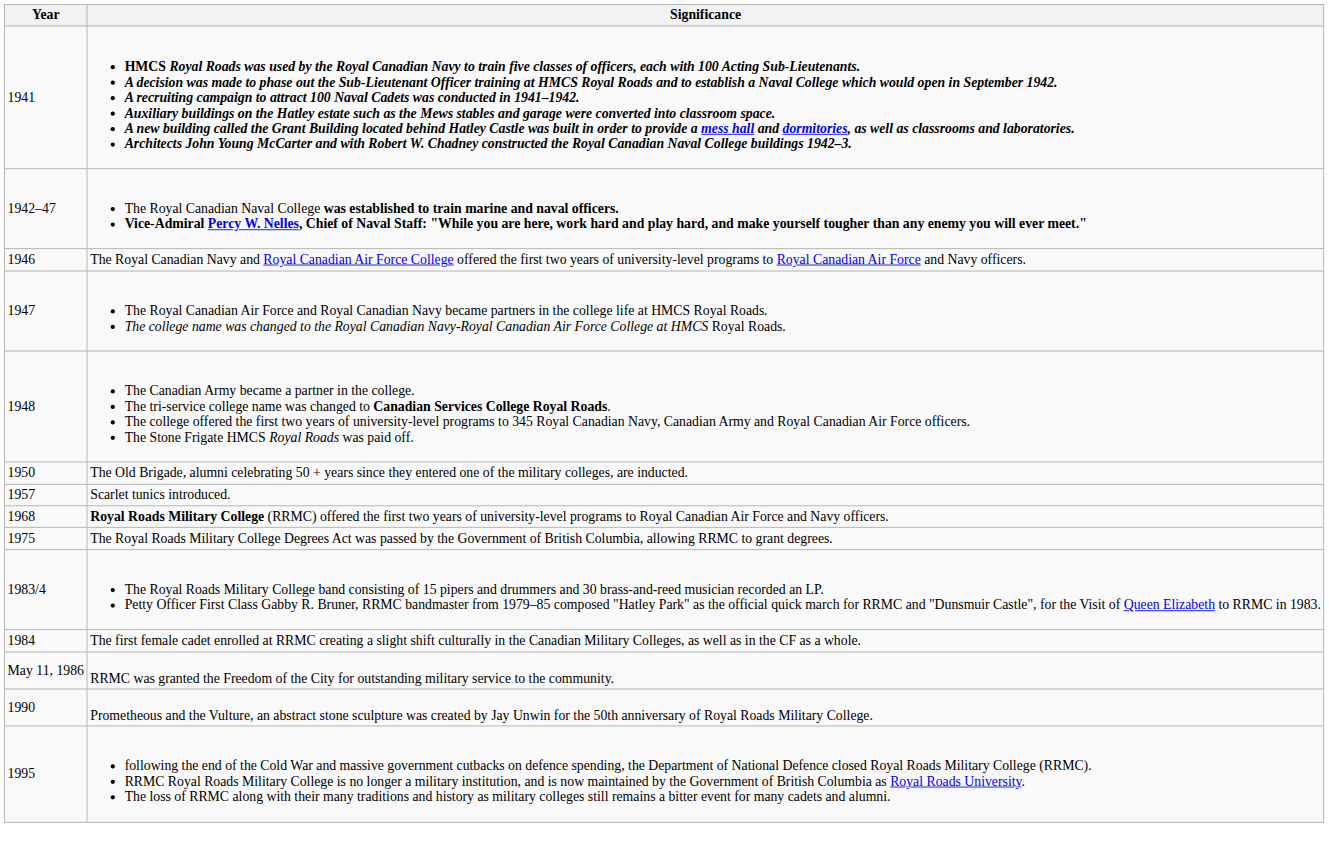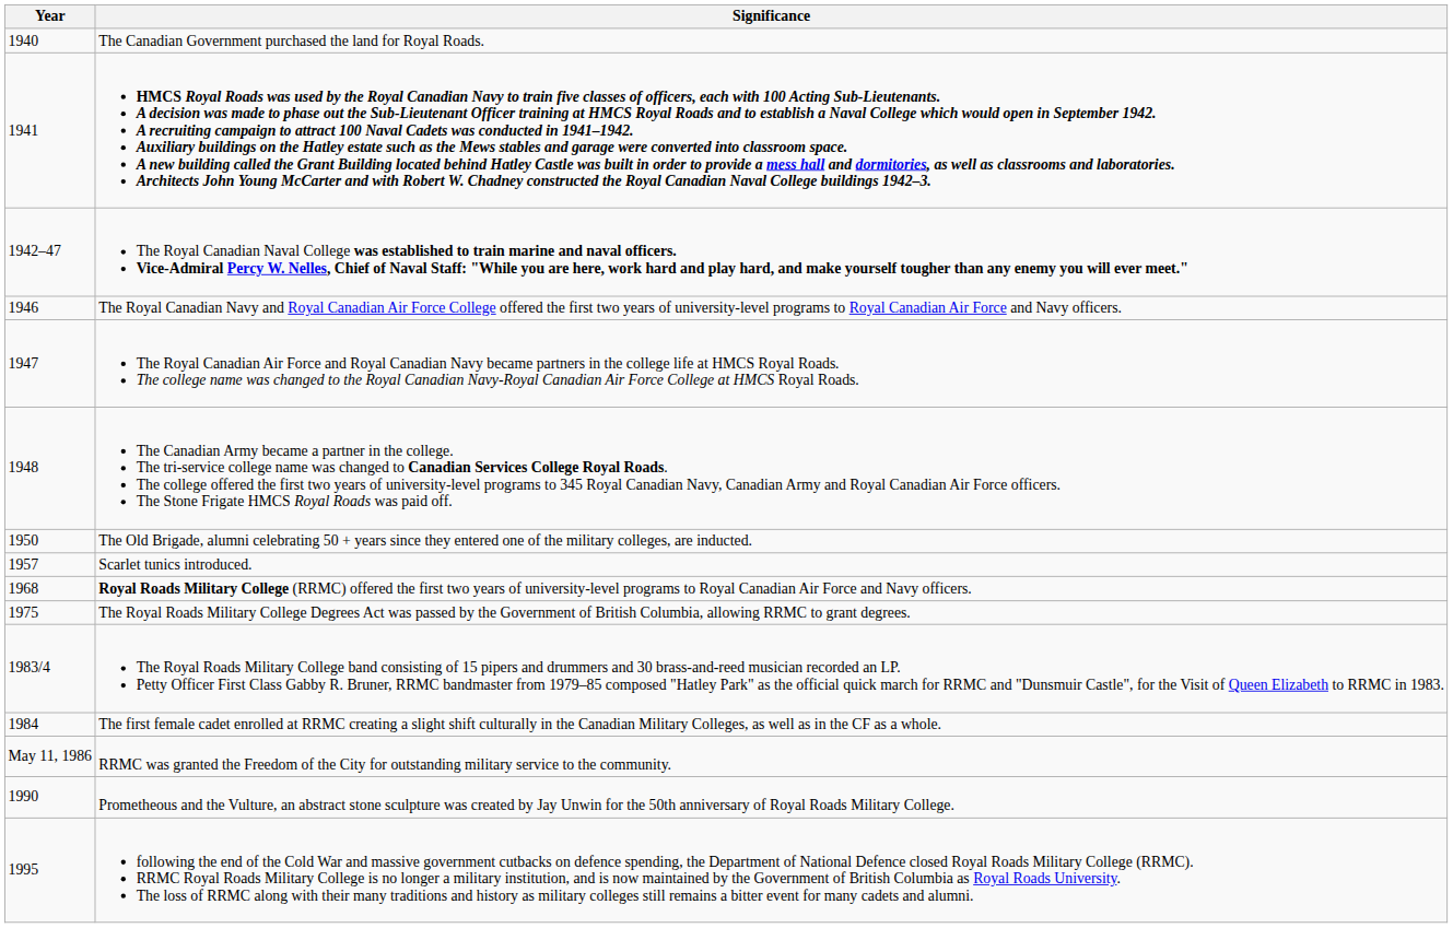+ row: 1940 | The Canadian Government purchased the land for Royal Roads.
